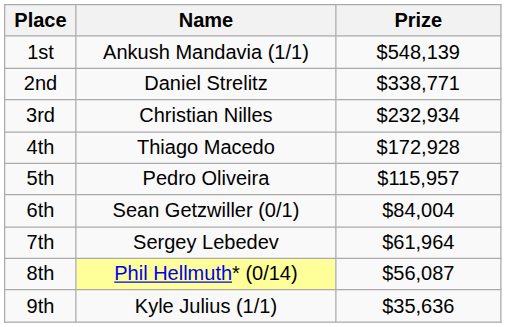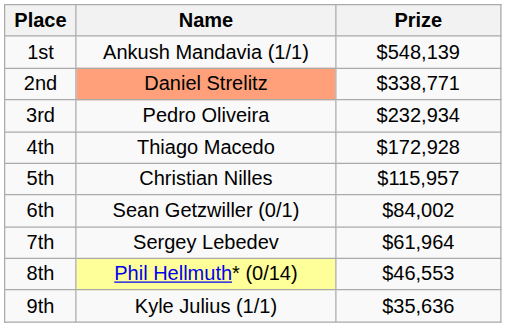2nd | Name: no background -> lightsalmon background
3rd | Name: Christian Nilles -> Pedro Oliveira
5th | Name: Pedro Oliveira -> Christian Nilles
6th | Prize: $84,004 -> $84,002
8th | Prize: $56,087 -> $46,553
